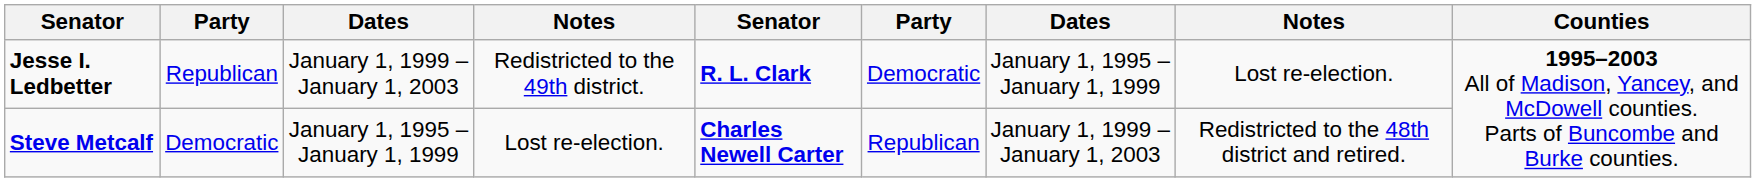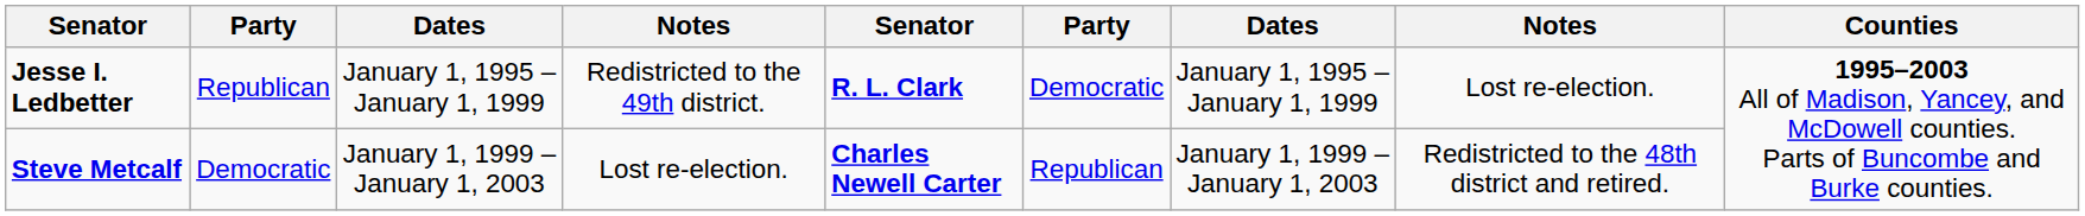Jesse I. Ledbetter | column 3: January 1, 1999 – January 1, 2003 -> January 1, 1995 – January 1, 1999
Steve Metcalf | column 3: January 1, 1995 – January 1, 1999 -> January 1, 1999 – January 1, 2003
